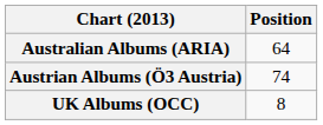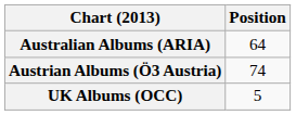UK Albums (OCC) | Position: 8 -> 5
